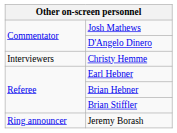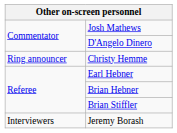Christy Hemme | column 1: Interviewers -> Ring announcer
Jeremy Borash | column 1: Ring announcer -> Interviewers
